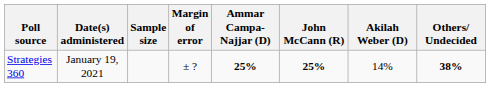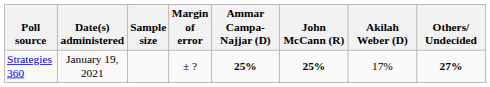Strategies 360 | Akilah Weber (D): 14% -> 17%
Strategies 360 | Others/ Undecided: 38% -> 27%
